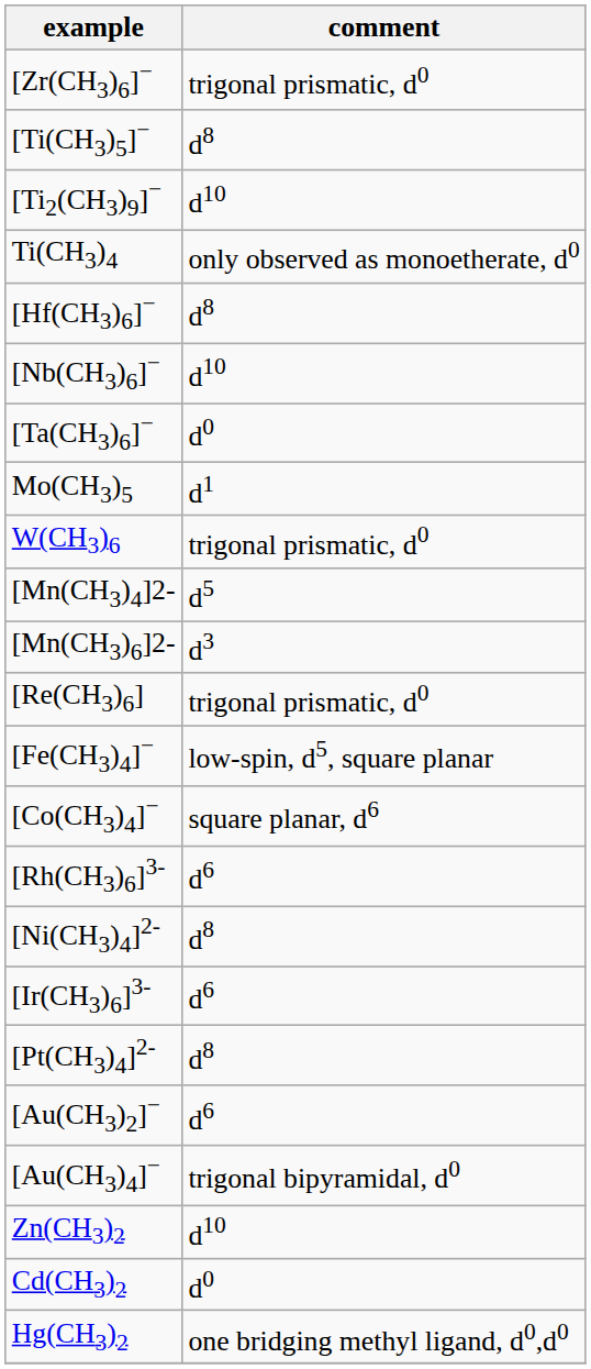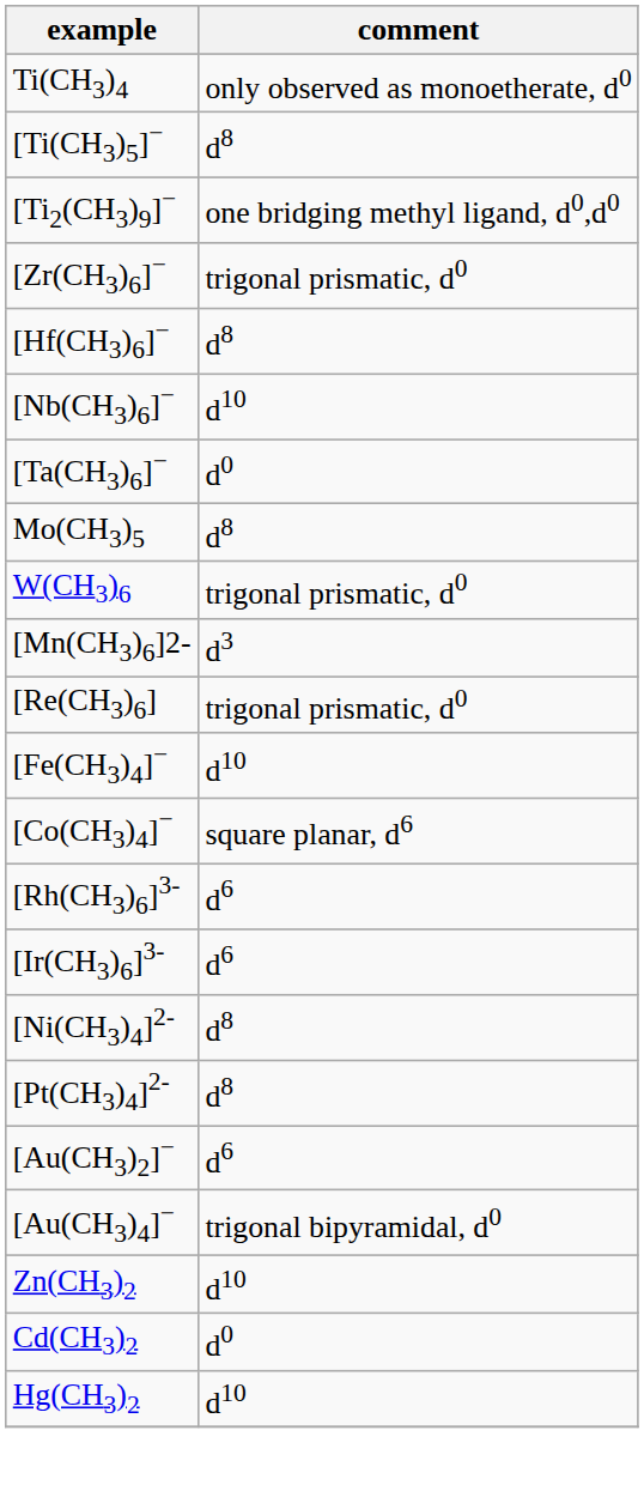rows swapped: Ti(CH3)4 <-> [Zr(CH3)6]−
[Ti2(CH3)9]− | comment: d10 -> one bridging methyl ligand, d0,d0
Mo(CH3)5 | comment: d1 -> d8
- row: [Mn(CH3)4]2- | d5
[Fe(CH3)4]− | comment: low-spin, d5, square planar -> d10
rows swapped: [Ir(CH3)6]3- <-> [Ni(CH3)4]2-
Hg(CH3)2 | comment: one bridging methyl ligand, d0,d0 -> d10
